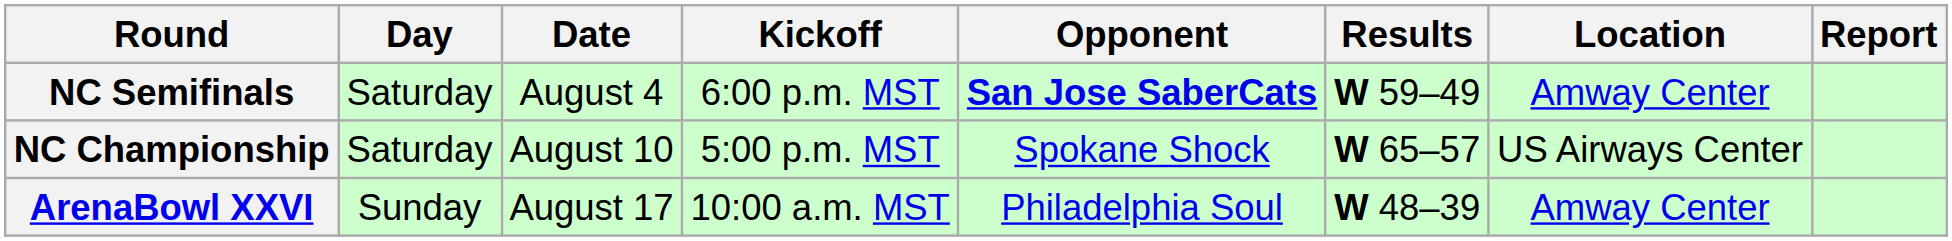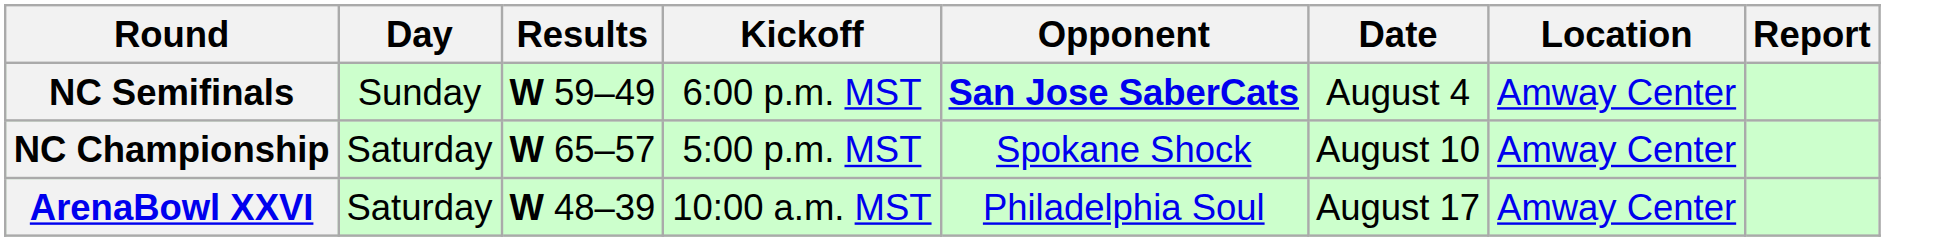columns swapped: Date <-> Results
NC Semifinals | Day: Saturday -> Sunday
NC Championship | Location: US Airways Center -> Amway Center
ArenaBowl XXVI | Day: Sunday -> Saturday
